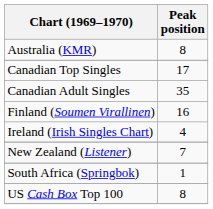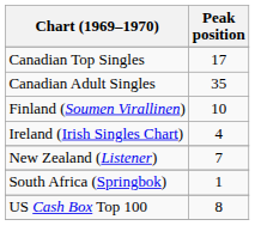- row: Australia (KMR) | 8
Finland (Soumen Virallinen) | Peak position: 16 -> 10
